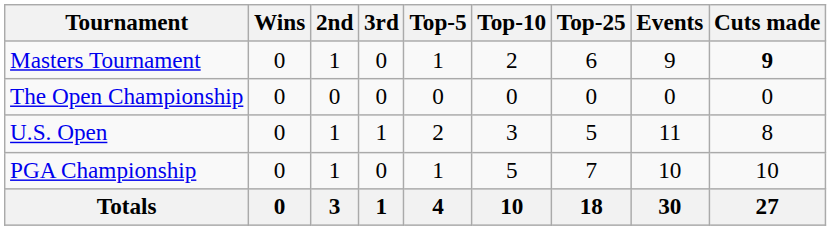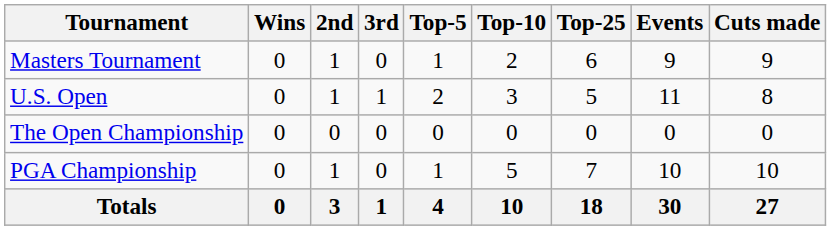Masters Tournament | Cuts made: bold -> normal
rows swapped: U.S. Open <-> The Open Championship
